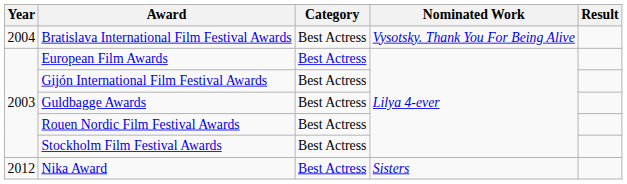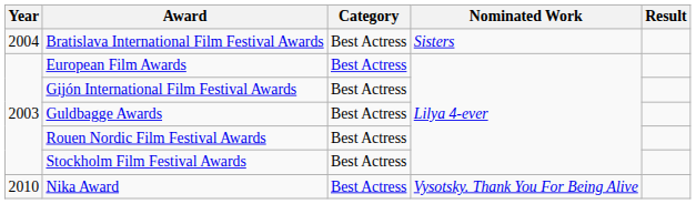Bratislava International Film Festival Awards | Nominated Work: Vysotsky. Thank You For Being Alive -> Sisters
Nika Award | Year: 2012 -> 2010
Nika Award | Nominated Work: Sisters -> Vysotsky. Thank You For Being Alive
